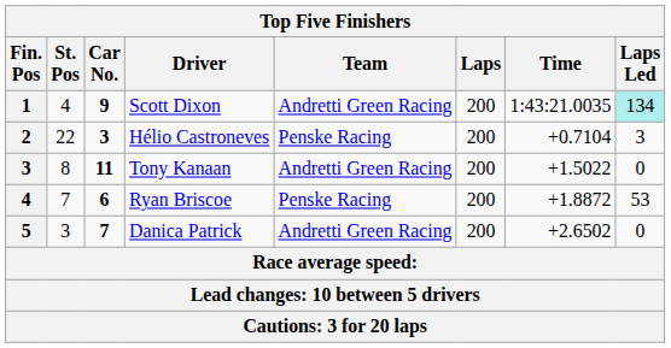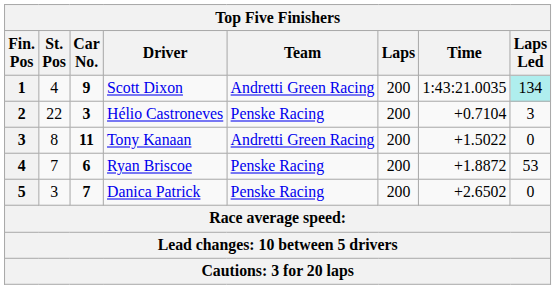Danica Patrick | Team: Andretti Green Racing -> Penske Racing
